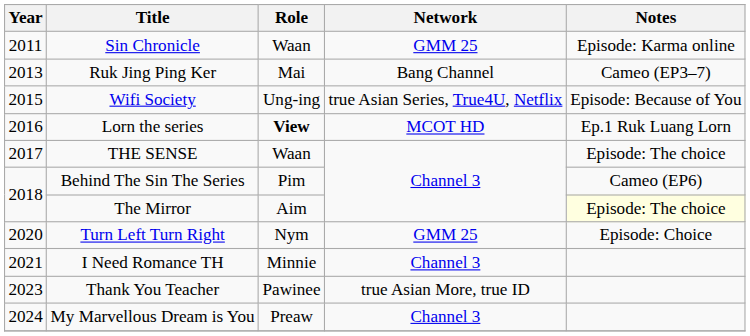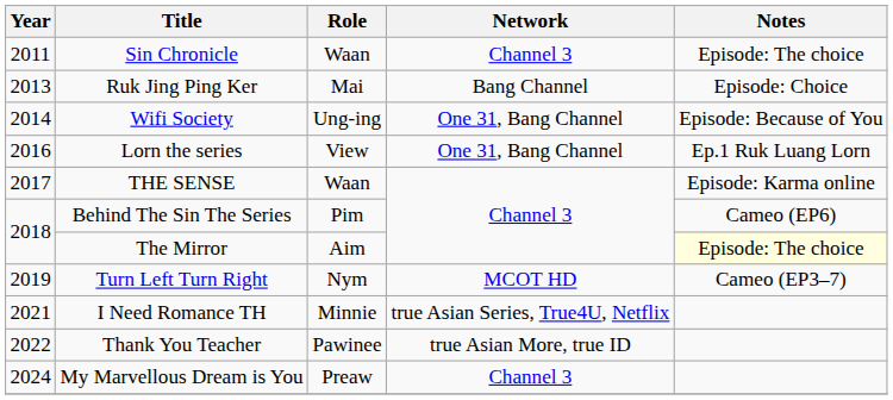Sin Chronicle | Network: GMM 25 -> Channel 3
Sin Chronicle | Notes: Episode: Karma online -> Episode: The choice
Ruk Jing Ping Ker | Notes: Cameo (EP3–7) -> Episode: Choice
Wifi Society | Year: 2015 -> 2014
Wifi Society | Network: true Asian Series, True4U, Netflix -> One 31, Bang Channel
Lorn the series | Role: bold -> normal
Lorn the series | Network: MCOT HD -> One 31, Bang Channel
THE SENSE | Notes: Episode: The choice -> Episode: Karma online
Turn Left Turn Right | Year: 2020 -> 2019
Turn Left Turn Right | Network: GMM 25 -> MCOT HD
Turn Left Turn Right | Notes: Episode: Choice -> Cameo (EP3–7)
I Need Romance TH | Network: Channel 3 -> true Asian Series, True4U, Netflix
Thank You Teacher | Year: 2023 -> 2022
